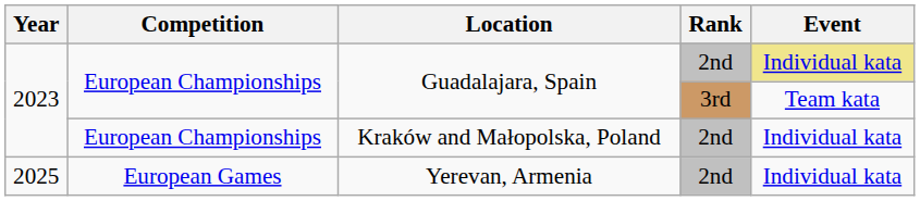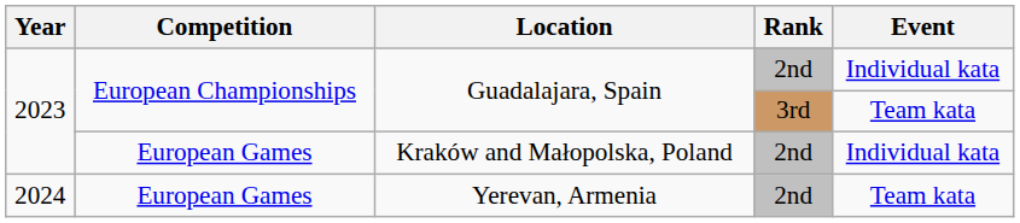Guadalajara, Spain / 2nd | Event: khaki background -> no background
Kraków and Małopolska, Poland | Competition: European Championships -> European Games
Yerevan, Armenia | Year: 2025 -> 2024
Yerevan, Armenia | Event: Individual kata -> Team kata
